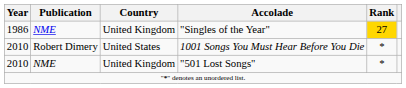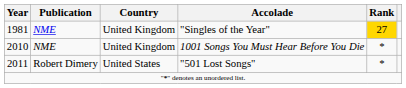"Singles of the Year" | Year: 1986 -> 1981
1001 Songs You Must Hear Before You Die | Publication: Robert Dimery -> NME
1001 Songs You Must Hear Before You Die | Country: United States -> United Kingdom
"501 Lost Songs" | Year: 2010 -> 2011
"501 Lost Songs" | Publication: NME -> Robert Dimery
"501 Lost Songs" | Country: United Kingdom -> United States
